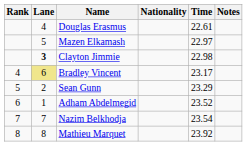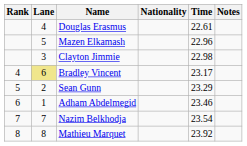Mazen Elkamash | Time: 22.97 -> 22.96
Clayton Jimmie | Lane: bold -> normal
Adham Abdelmegid | Time: 23.52 -> 23.46
